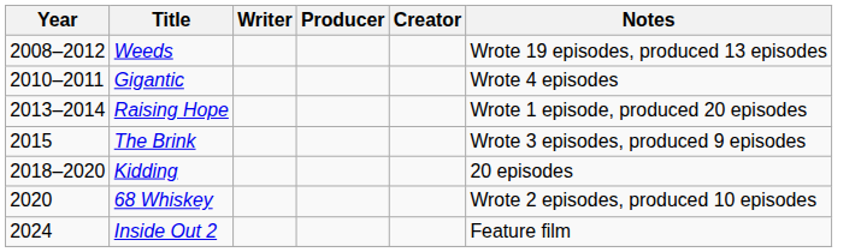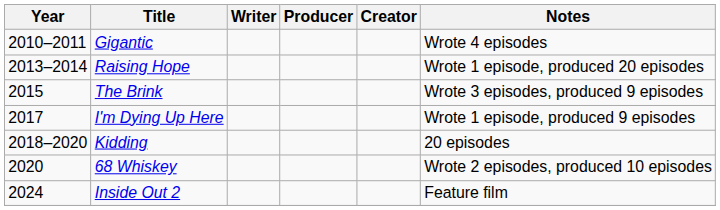- row: 2008–2012 | Weeds | Wrote 19 episodes, produced 13 episodes
+ row: 2017 | I'm Dying Up Here | Wrote 1 episode, produced 9 episodes
